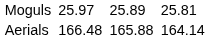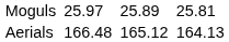Aerials | column 5: 165.88 -> 165.12
Aerials | column 7: 164.14 -> 164.13
